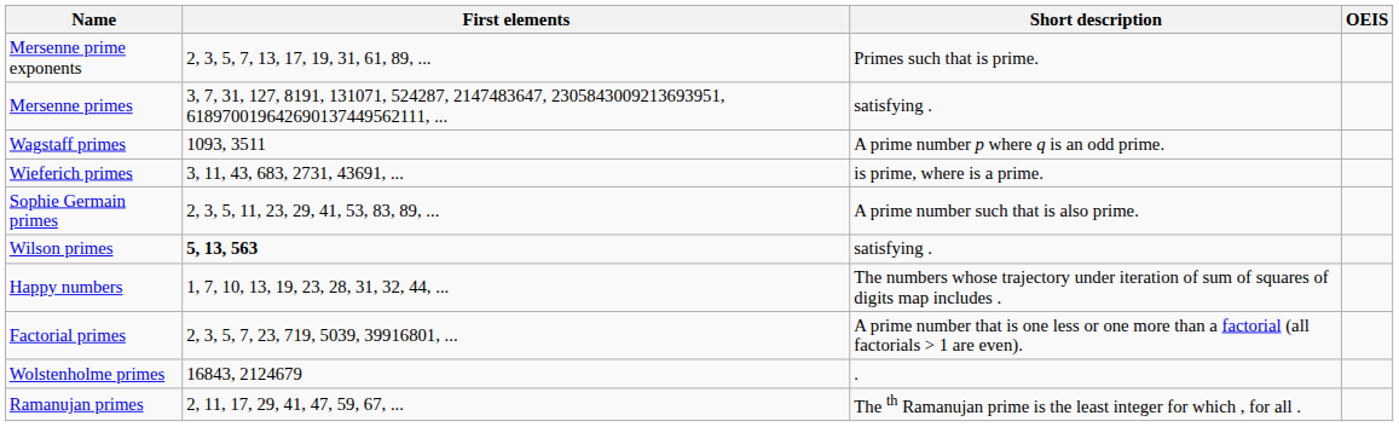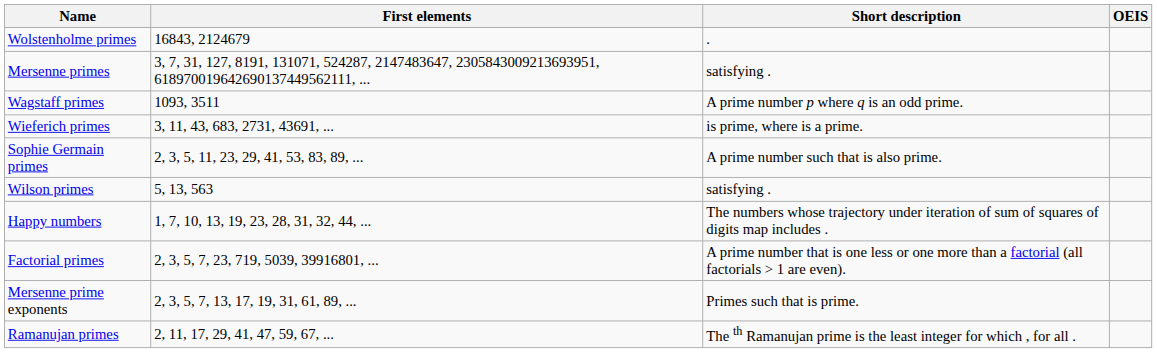rows swapped: Mersenne prime exponents <-> Wolstenholme primes
Wilson primes | First elements: bold -> normal
